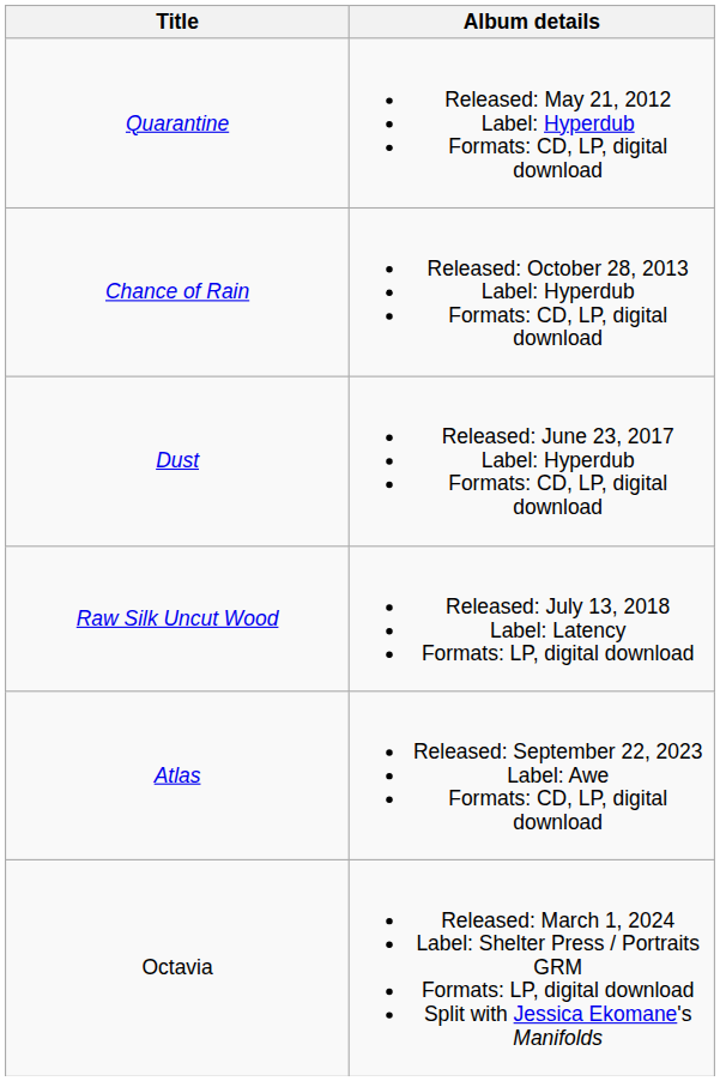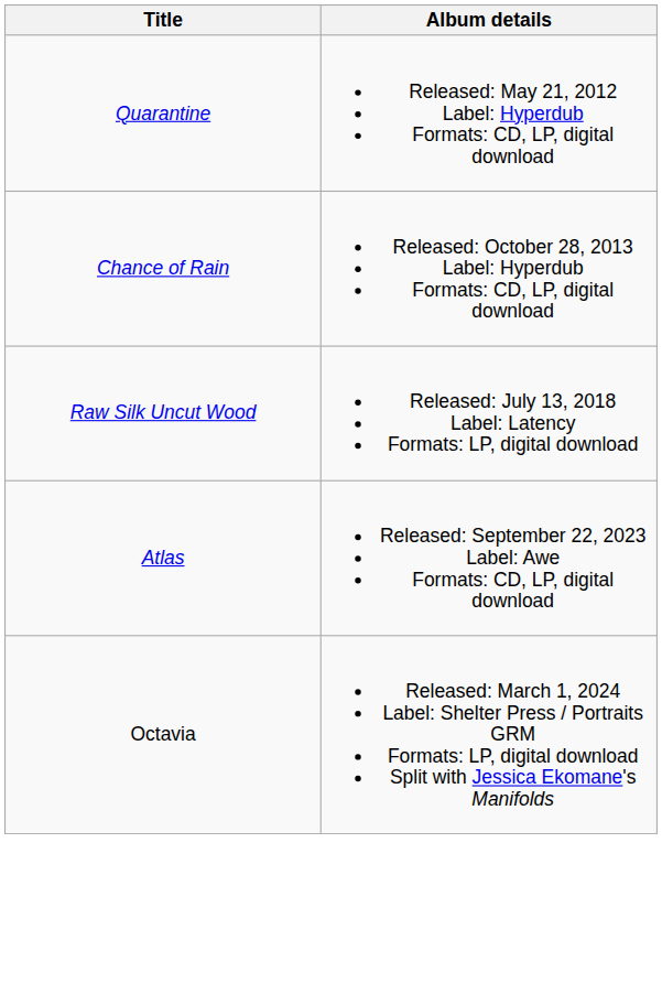- row: Dust | Released: June 23, 2017 Label: Hyperdub Formats: CD, LP, digital download
